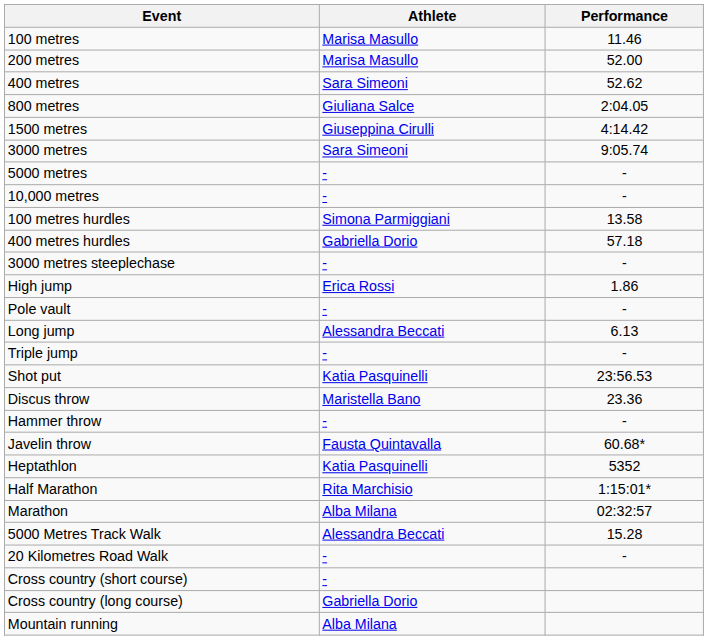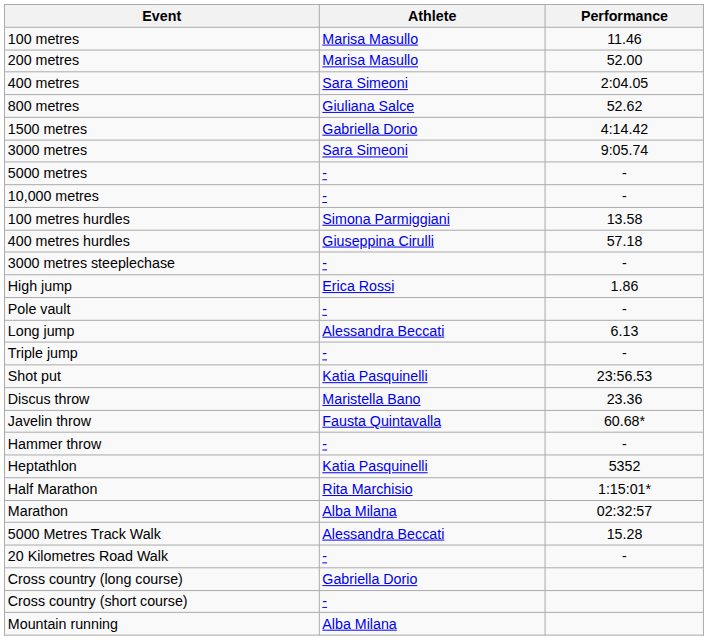400 metres | Performance: 52.62 -> 2:04.05
800 metres | Performance: 2:04.05 -> 52.62
1500 metres | Athlete: Giuseppina Cirulli -> Gabriella Dorio
400 metres hurdles | Athlete: Gabriella Dorio -> Giuseppina Cirulli
rows swapped: Hammer throw <-> Javelin throw
rows swapped: Cross country (long course) <-> Cross country (short course)
